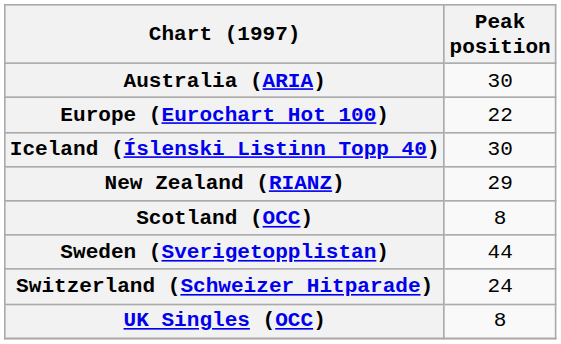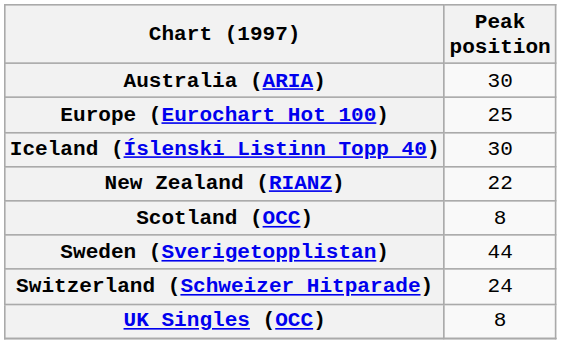Europe (Eurochart Hot 100) | Peak position: 22 -> 25
New Zealand (RIANZ) | Peak position: 29 -> 22
